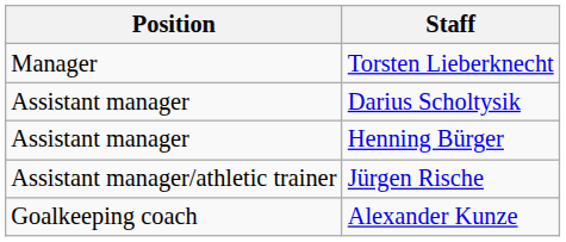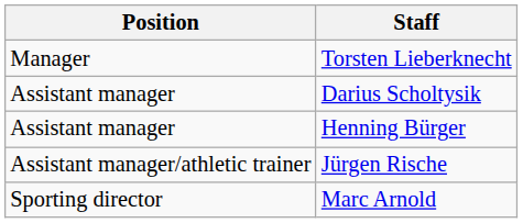- row: Goalkeeping coach | Alexander Kunze
+ row: Sporting director | Marc Arnold
